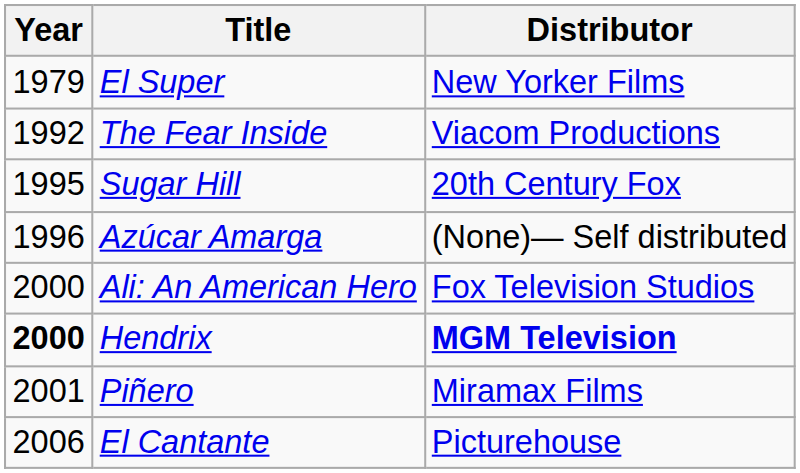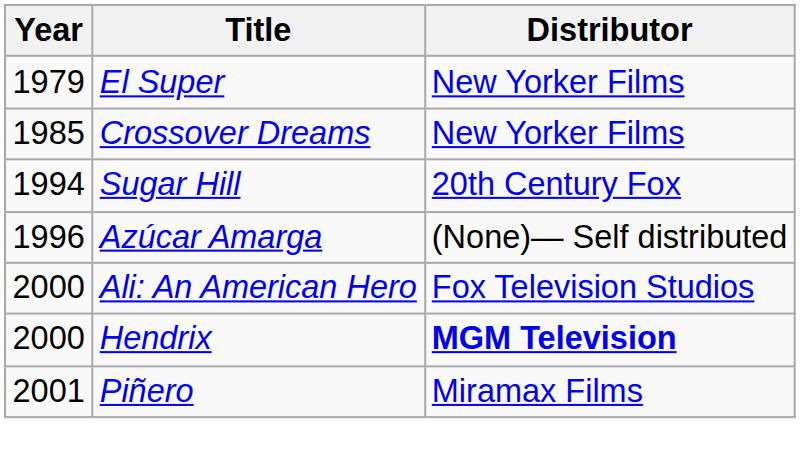+ row: 1985 | Crossover Dreams | New Yorker Films
- row: 1992 | The Fear Inside | Viacom Productions
Sugar Hill | Year: 1995 -> 1994
Hendrix | Year: bold -> normal
- row: 2006 | El Cantante | Picturehouse
